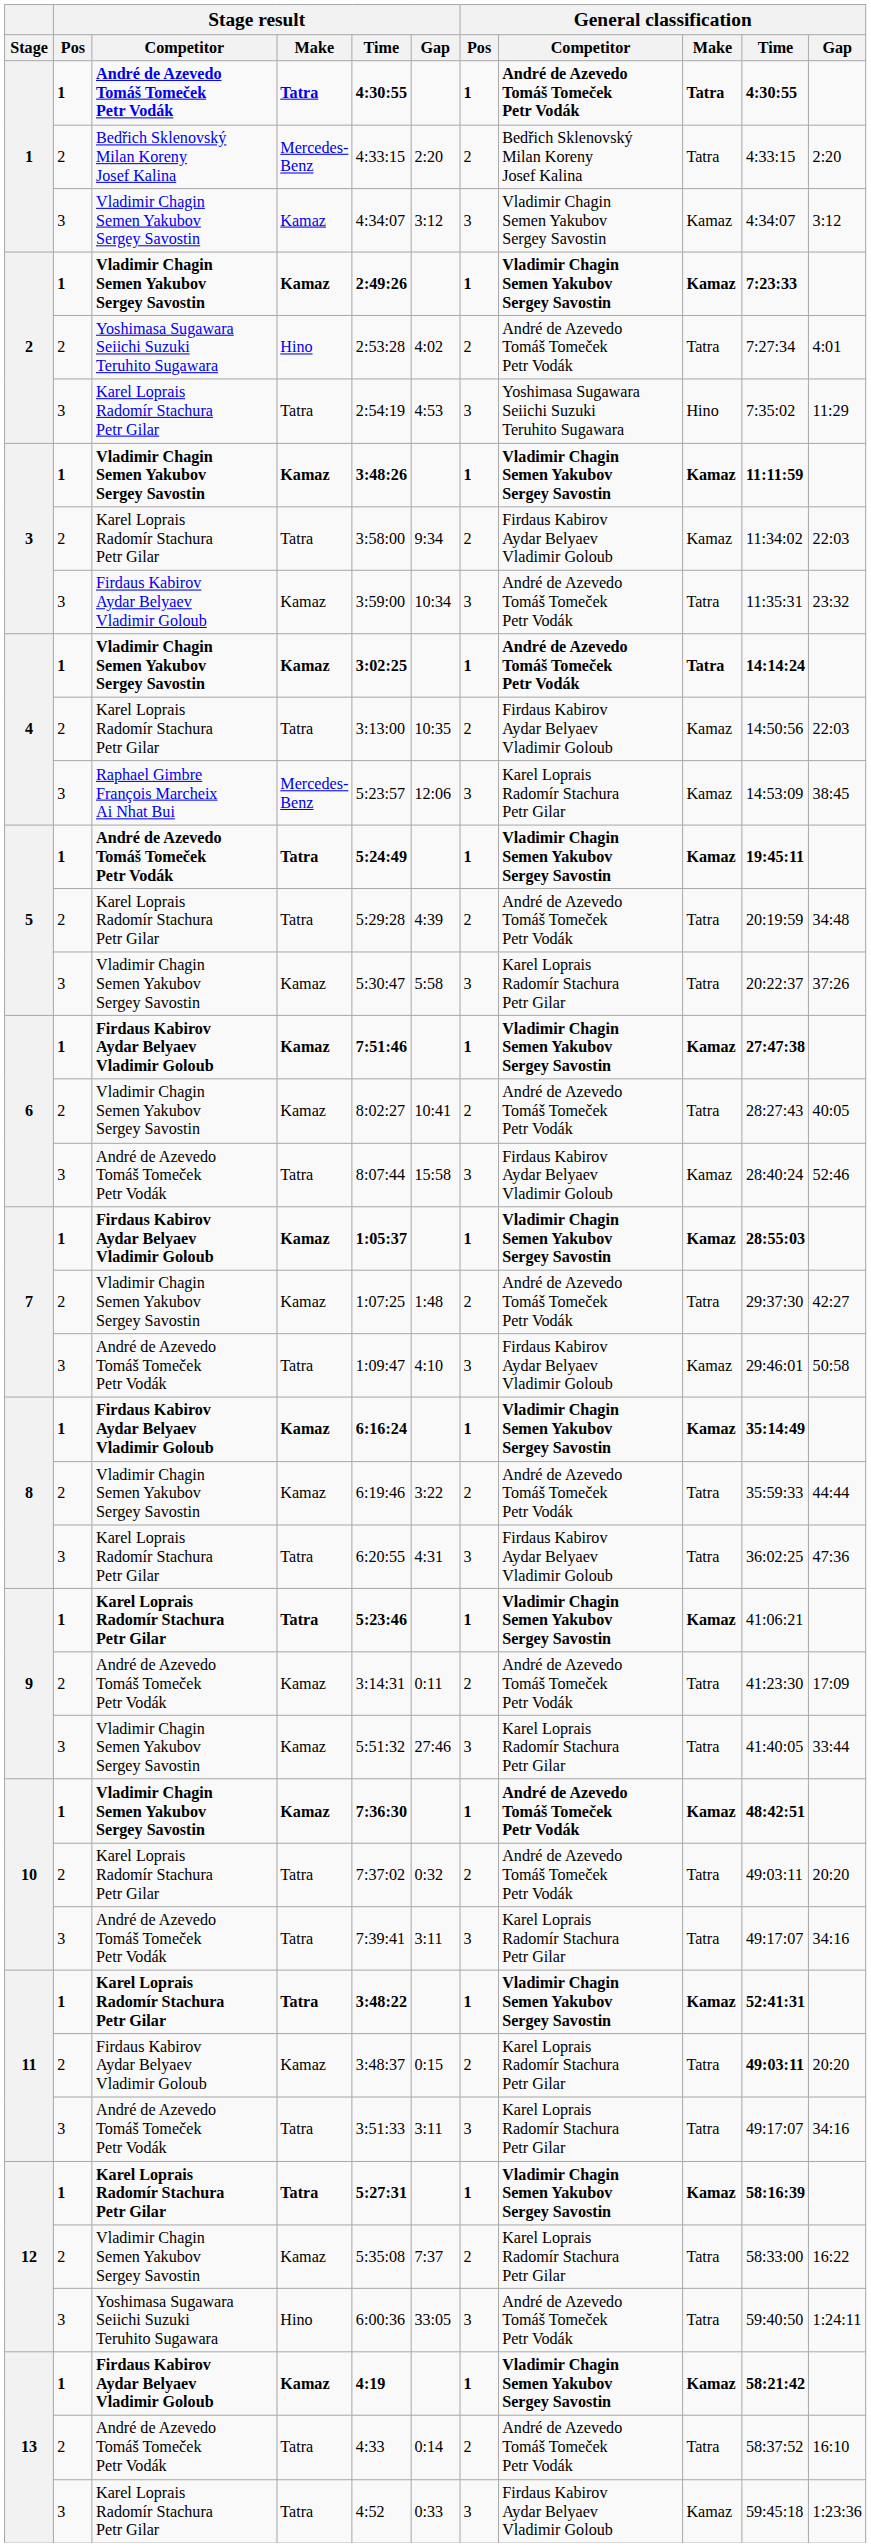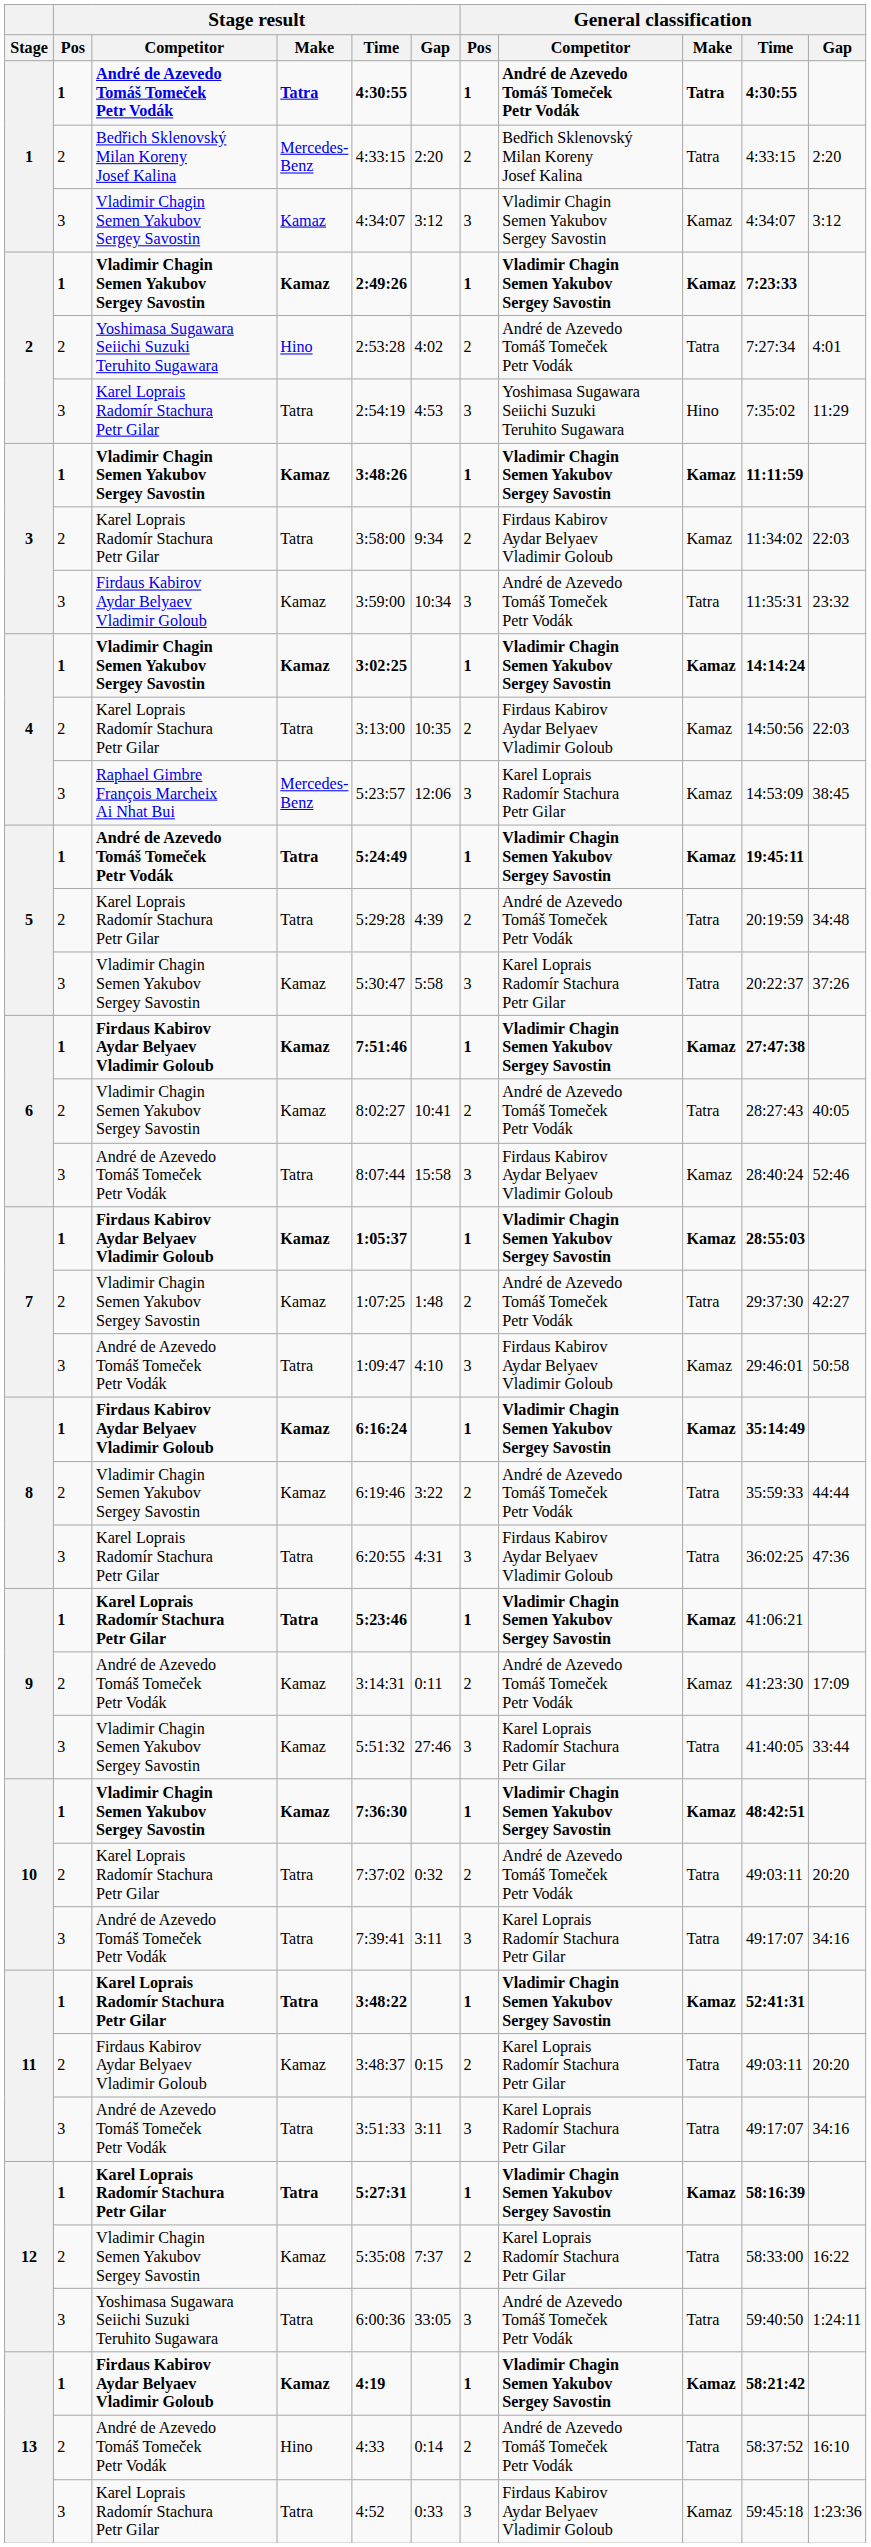4 / Vladimir Chagin Semen Yakubov Sergey Savostin | General classification / Competitor: André de Azevedo Tomáš Tomeček Petr Vodák -> Vladimir Chagin Semen Yakubov Sergey Savostin
4 / Vladimir Chagin Semen Yakubov Sergey Savostin | General classification / Make: Tatra -> Kamaz
9 / André de Azevedo Tomáš Tomeček Petr Vodák | General classification / Make: Tatra -> Kamaz
10 / Vladimir Chagin Semen Yakubov Sergey Savostin | General classification / Competitor: André de Azevedo Tomáš Tomeček Petr Vodák -> Vladimir Chagin Semen Yakubov Sergey Savostin
11 / Firdaus Kabirov Aydar Belyaev Vladimir Goloub | General classification / Time: bold -> normal
12 / Yoshimasa Sugawara Seiichi Suzuki Teruhito Sugawara | Stage result / Make: Hino -> Tatra
13 / André de Azevedo Tomáš Tomeček Petr Vodák | Stage result / Make: Tatra -> Hino
